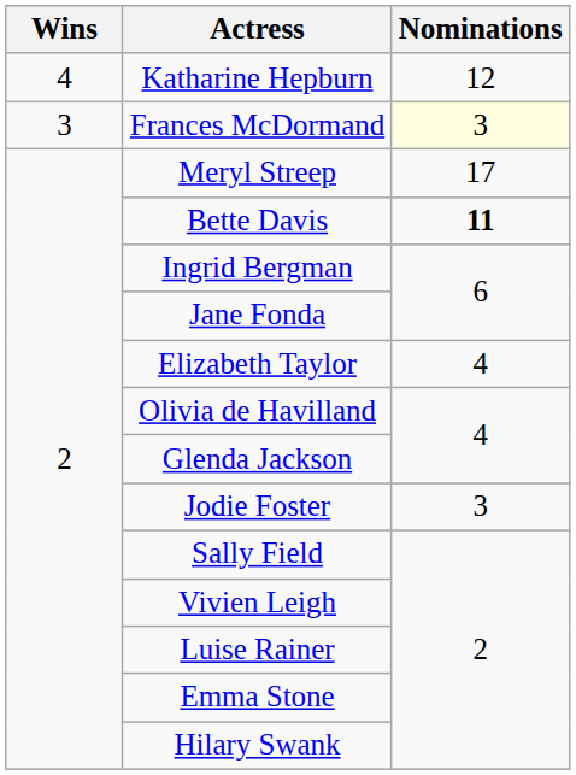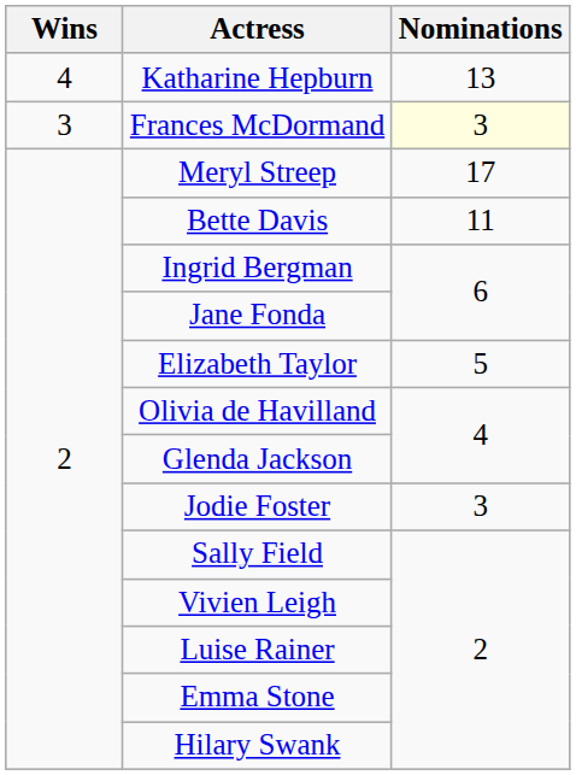Katharine Hepburn | Nominations: 12 -> 13
Bette Davis | Nominations: bold -> normal
Elizabeth Taylor | Nominations: 4 -> 5
